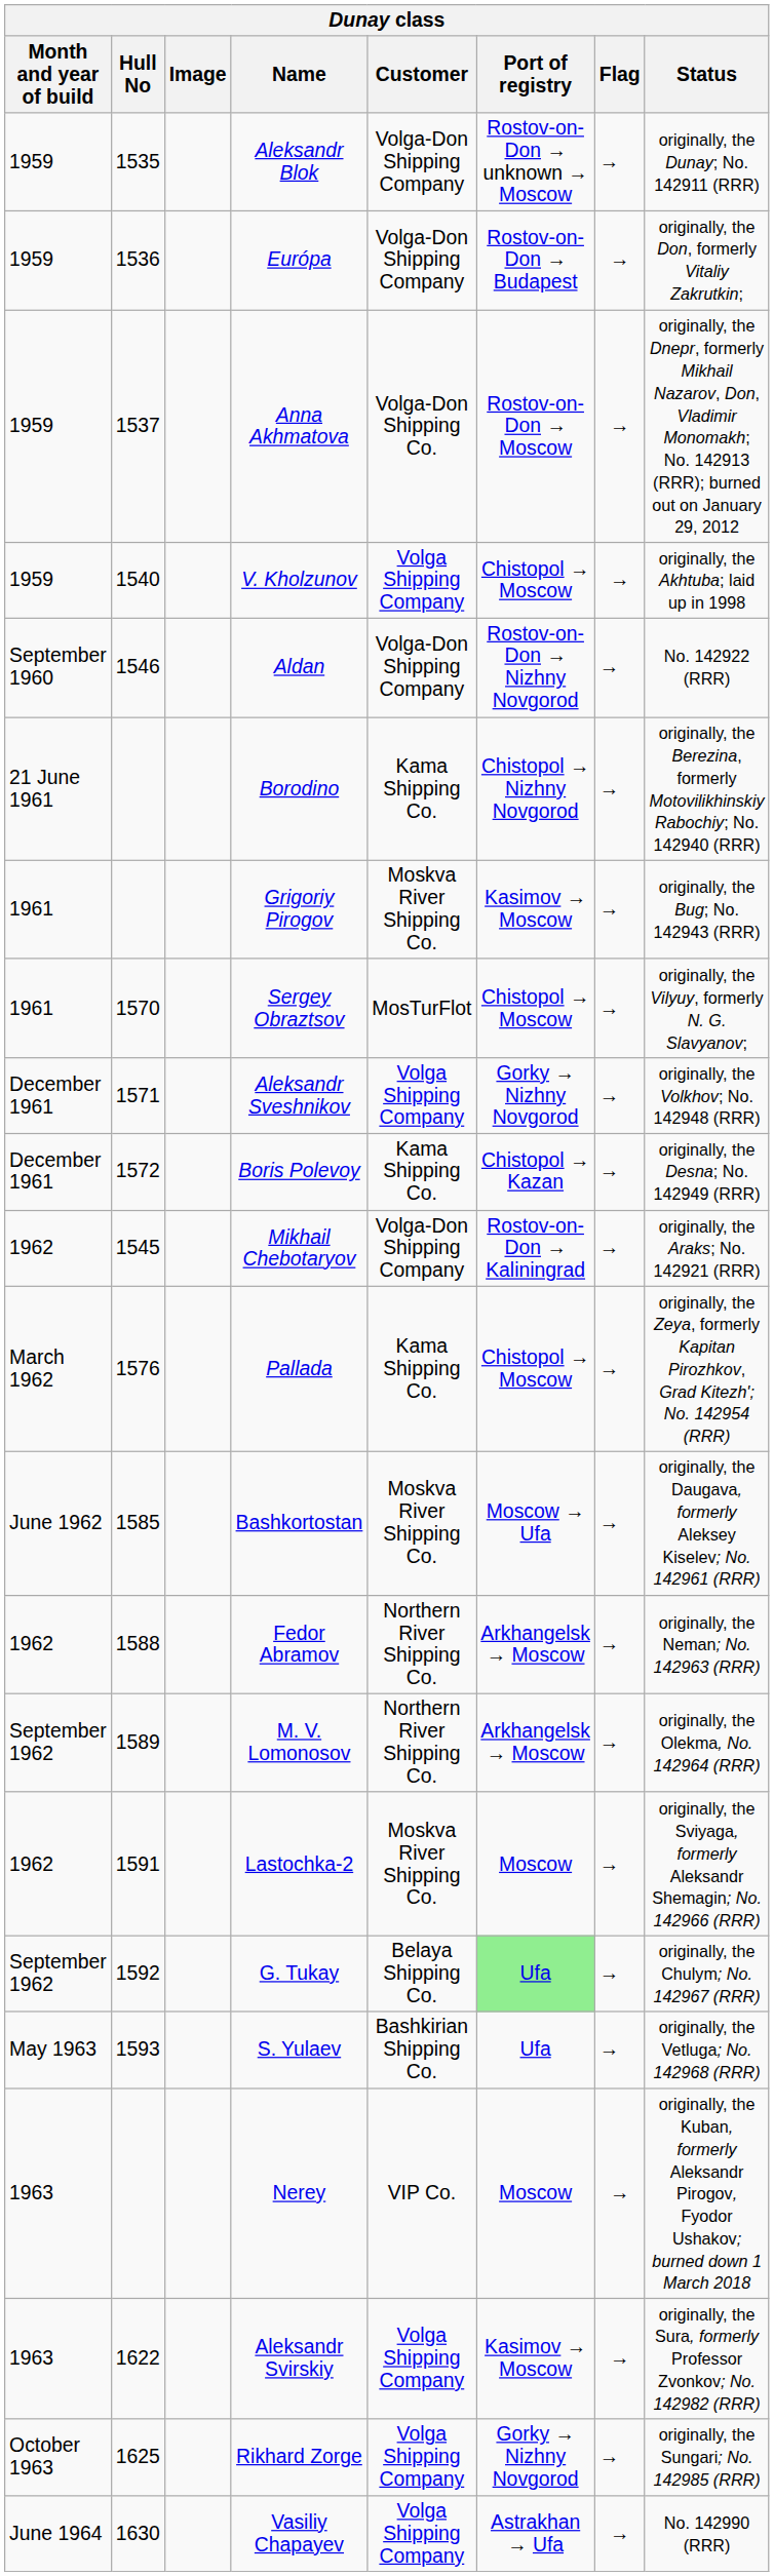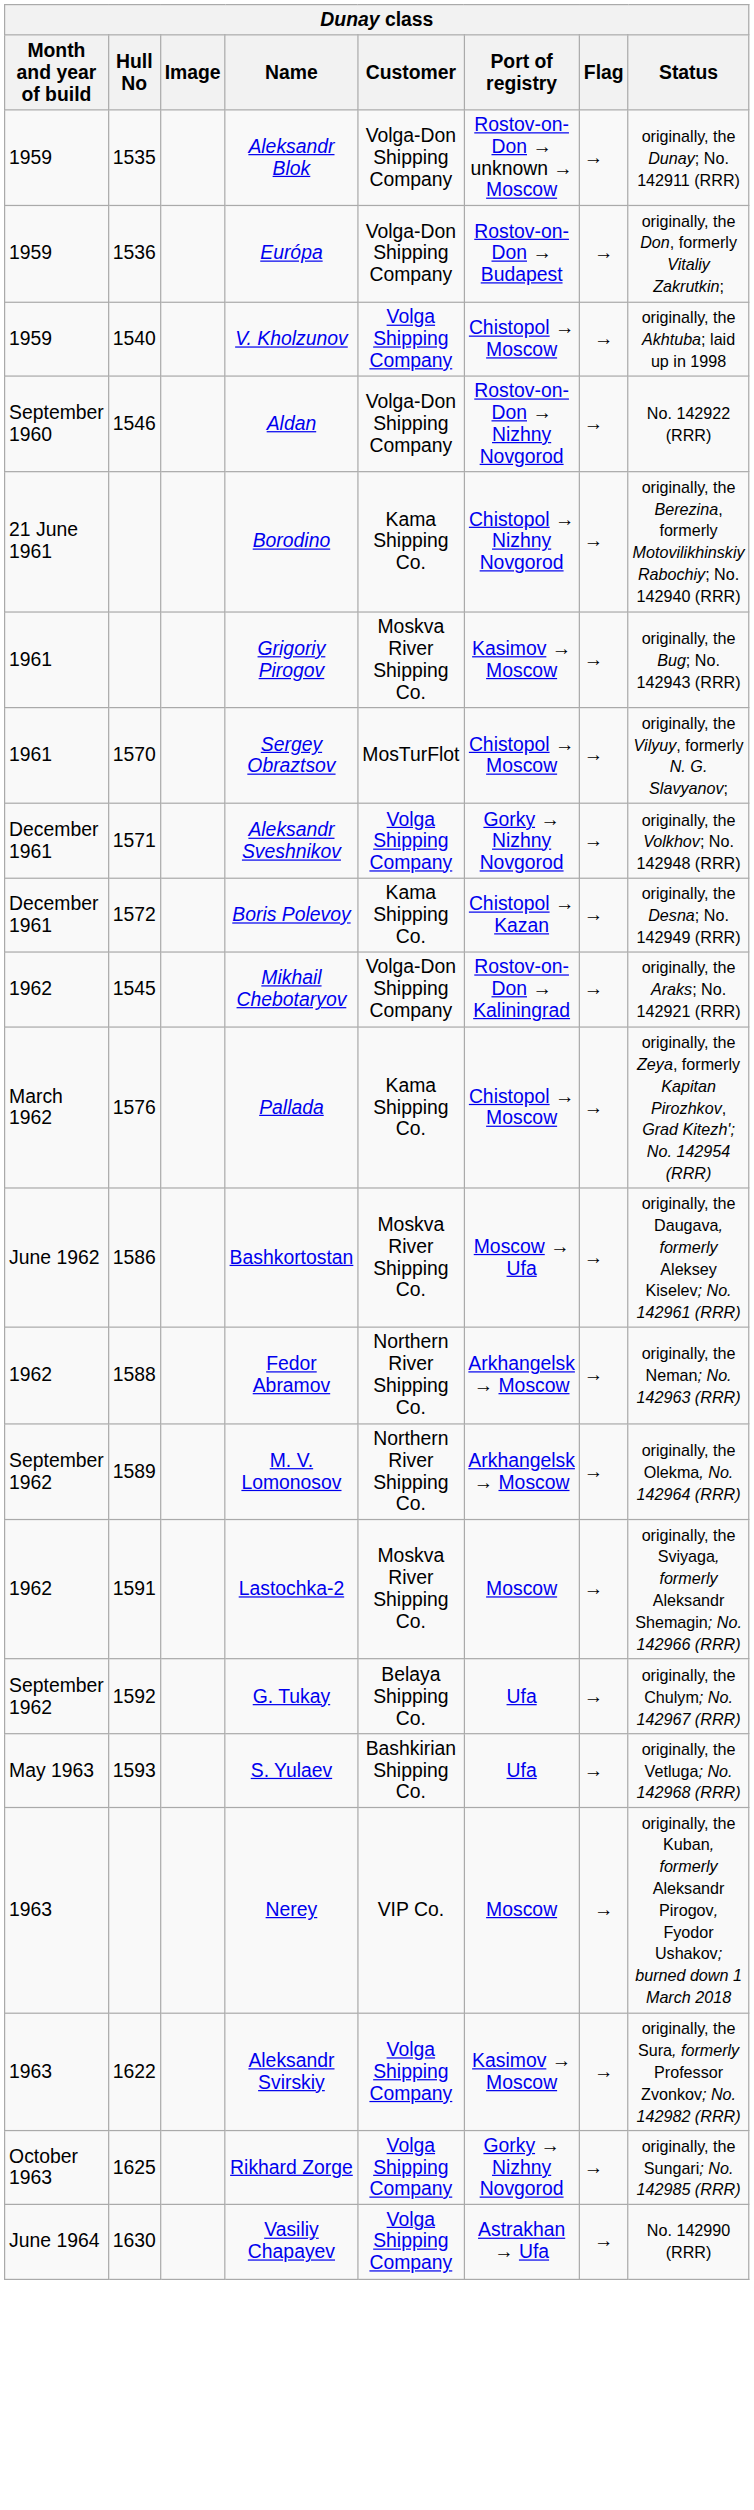- row: 1959 | 1537 | Anna Akhmatova | Volga-Don Shipping Co. | Rostov-on-Don → Moscow | → | originally, the Dnepr, formerly Mikhail Nazarov, Don, Vladimir Monomakh; No. 142913 (RRR); burned out on January 29, 2012
Bashkortostan | Hull No: 1585 -> 1586
G. Tukay | Port of registry: lightgreen background -> no background
